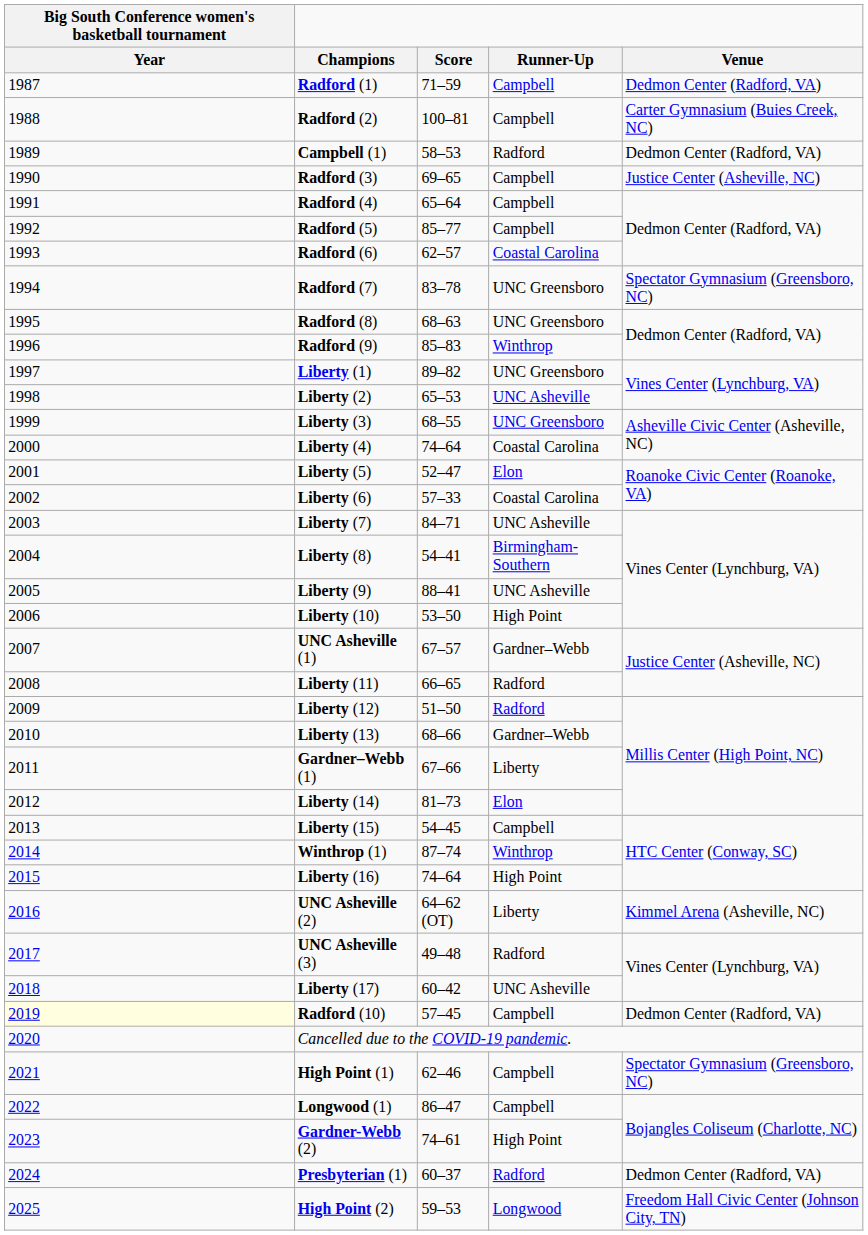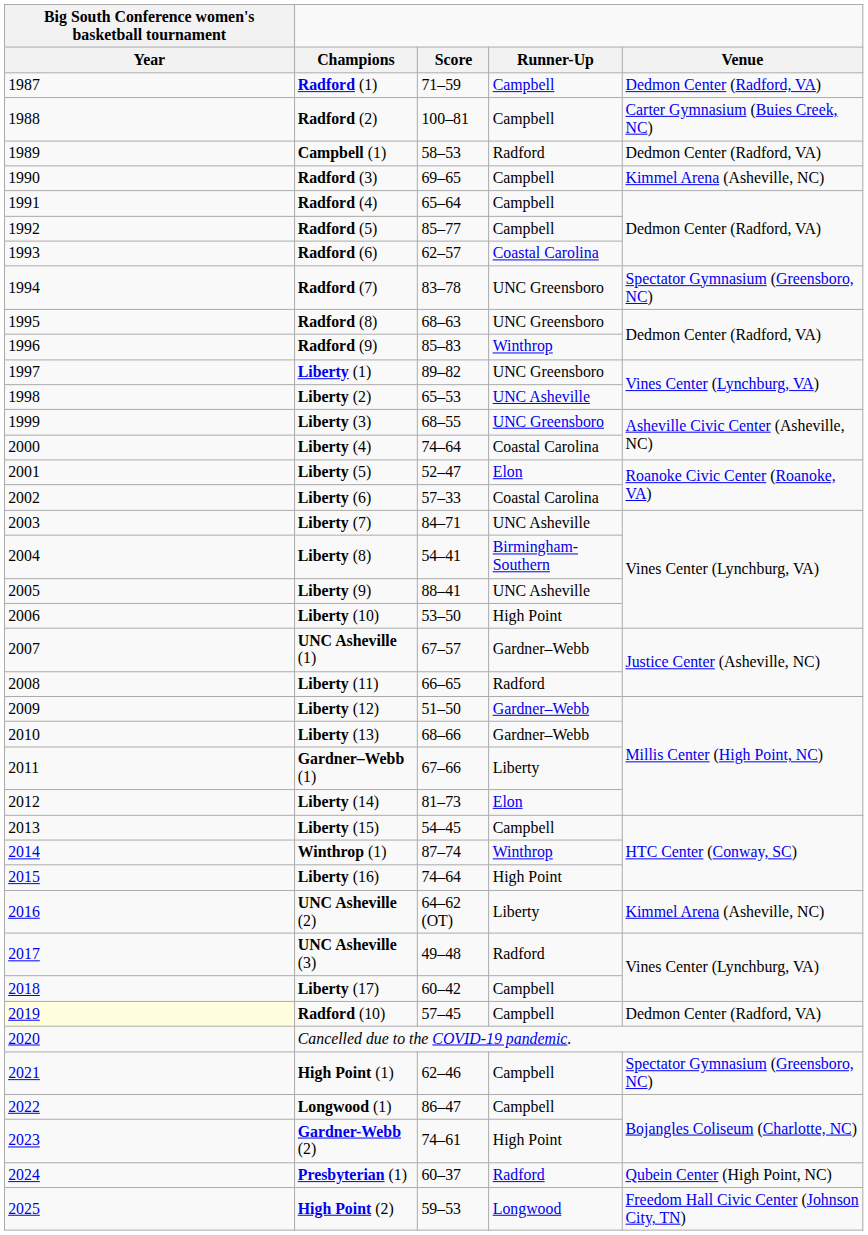Radford (3) | Venue: Justice Center (Asheville, NC) -> Kimmel Arena (Asheville, NC)
Liberty (12) | Runner-Up: Radford -> Gardner–Webb
Liberty (17) | Runner-Up: UNC Asheville -> Campbell
Presbyterian (1) | Venue: Dedmon Center (Radford, VA) -> Qubein Center (High Point, NC)
